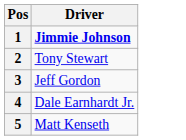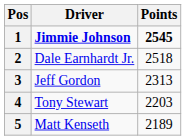+ column: Points | 2545 | 2518 | 2313 | 2203 | 2189
2 | Driver: Tony Stewart -> Dale Earnhardt Jr.
4 | Driver: Dale Earnhardt Jr. -> Tony Stewart
